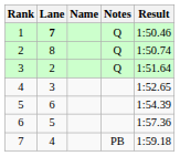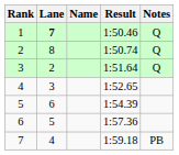columns swapped: Result <-> Notes
